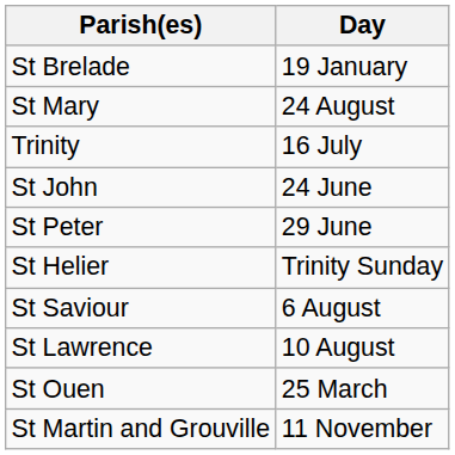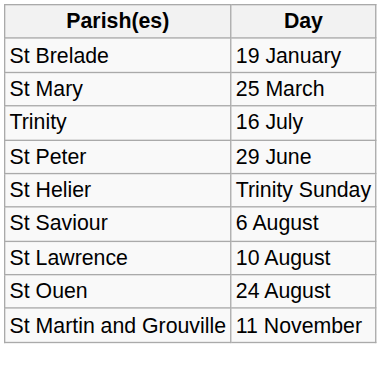St Mary | Day: 24 August -> 25 March
- row: St John | 24 June
St Ouen | Day: 25 March -> 24 August
